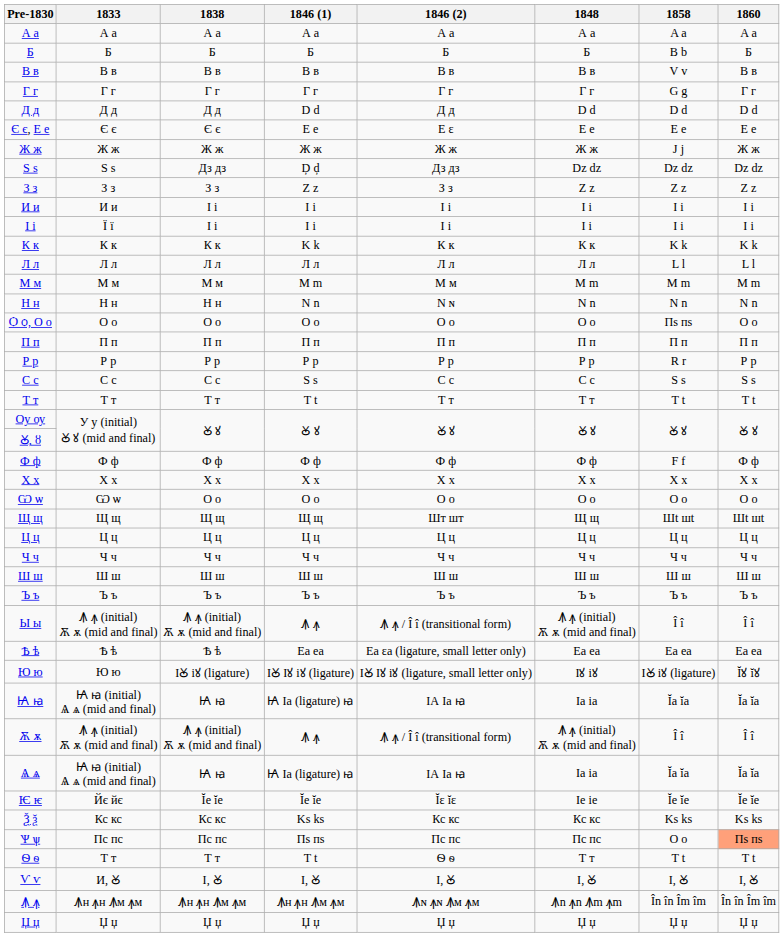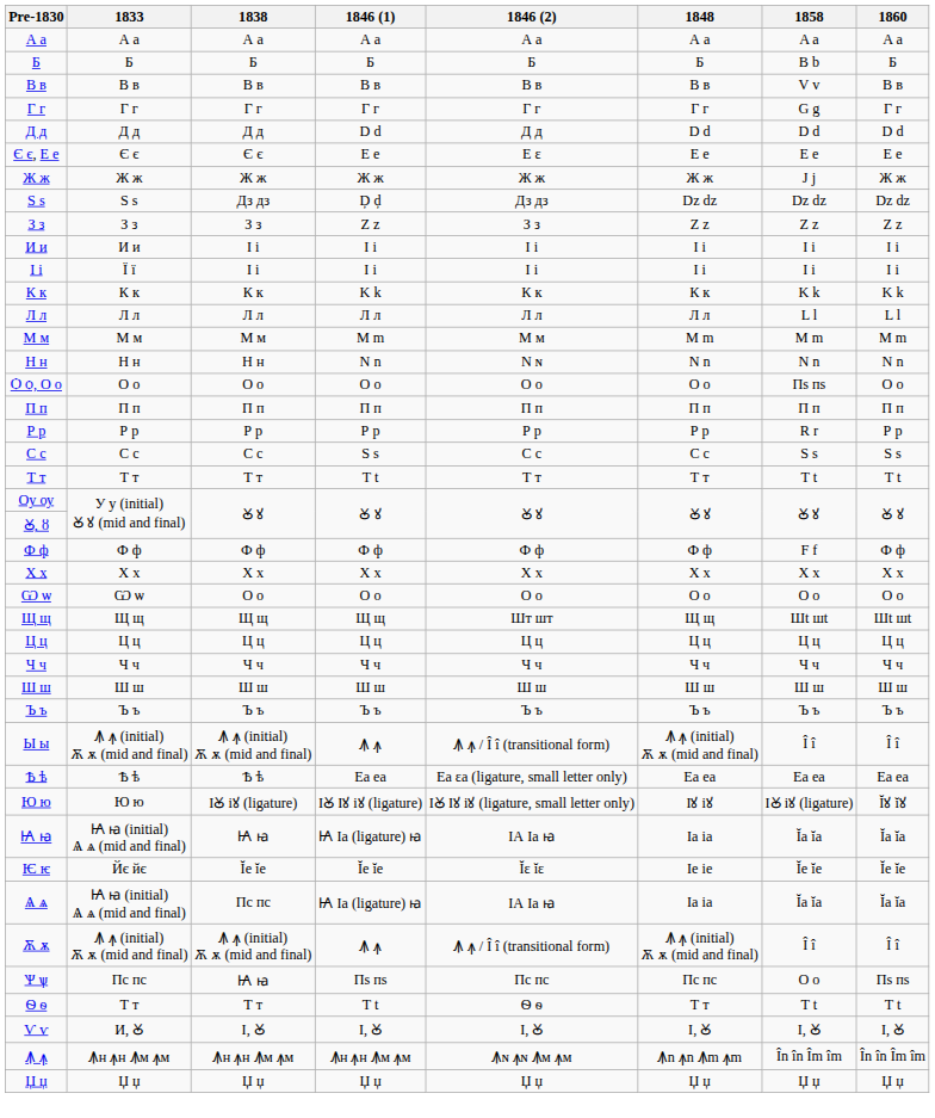rows swapped: Ѥ ѥ <-> Ѫ ѫ
Ѧ ѧ | 1838: Ꙗ ꙗ -> Пс пс
- row: Ѯ ѯ | Кс кс | Кс кс | Ks ks | Кс кс | Кс кс | Ks ks | Ks ks
Ѱ ѱ | 1838: Пс пс -> Ꙗ ꙗ
Ѱ ѱ | 1860: lightsalmon background -> no background
